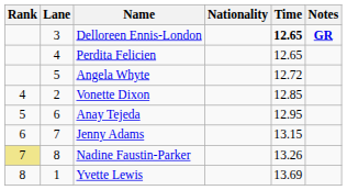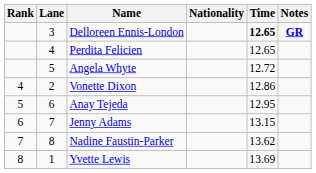Vonette Dixon | Time: 12.85 -> 12.86
Nadine Faustin-Parker | Rank: khaki background -> no background
Nadine Faustin-Parker | Time: 13.26 -> 13.62
